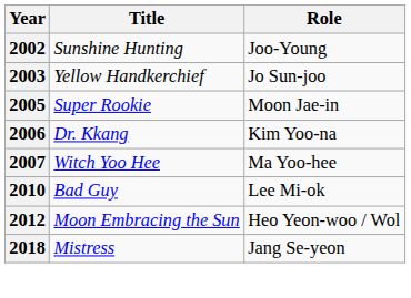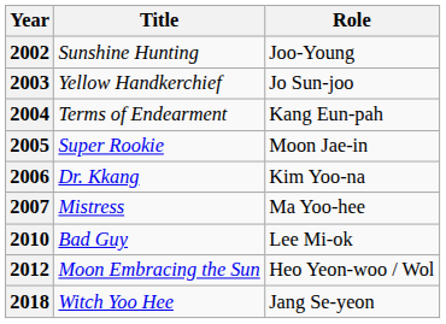+ row: 2004 | Terms of Endearment | Kang Eun-pah
2007 | Title: Witch Yoo Hee -> Mistress
2018 | Title: Mistress -> Witch Yoo Hee
